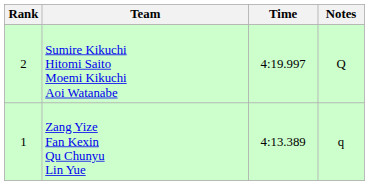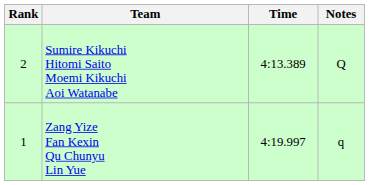Sumire Kikuchi Hitomi Saito Moemi Kikuchi Aoi Watanabe | Time: 4:19.997 -> 4:13.389
Zang Yize Fan Kexin Qu Chunyu Lin Yue | Time: 4:13.389 -> 4:19.997
